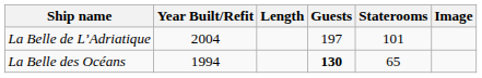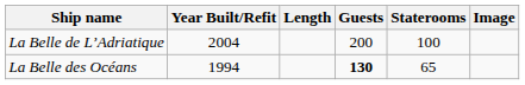La Belle de L’Adriatique | Guests: 197 -> 200
La Belle de L’Adriatique | Staterooms: 101 -> 100
